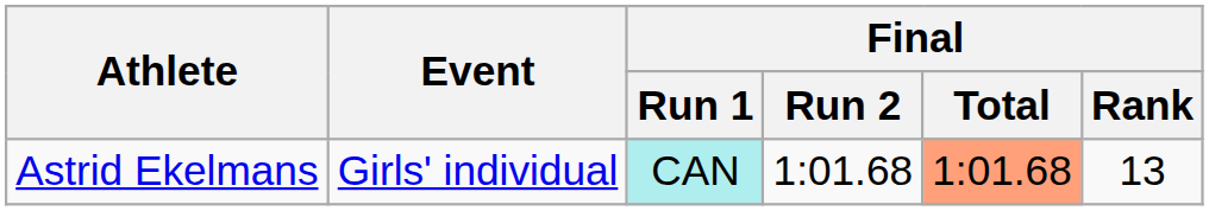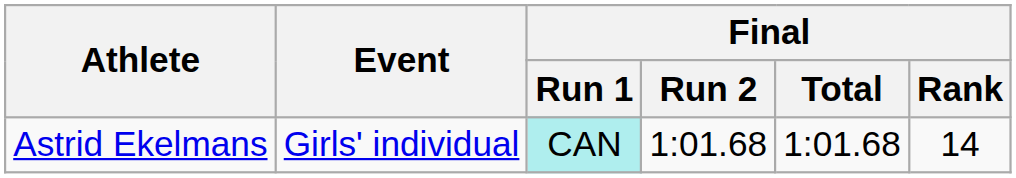Astrid Ekelmans | Final / Total: lightsalmon background -> no background
Astrid Ekelmans | Final / Rank: 13 -> 14
